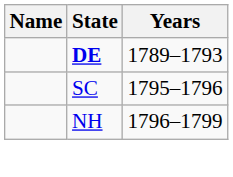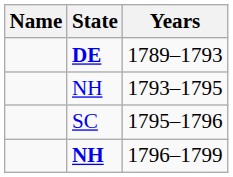+ row: NH | 1793–1795
1796–1799 | State: normal -> bold
